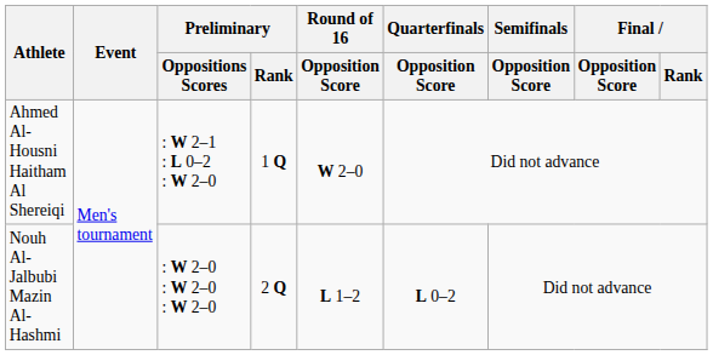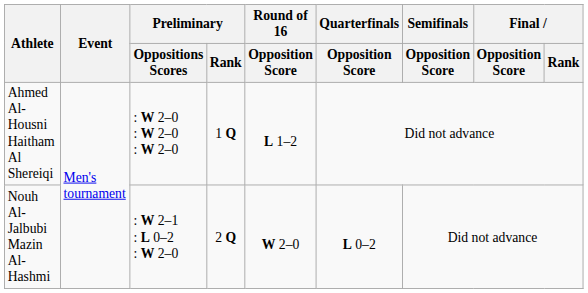Ahmed Al-Housni Haitham Al Shereiqi | Preliminary / Oppositions Scores: : W 2–1 : L 0–2 : W 2–0 -> : W 2–0 : W 2–0 : W 2–0
Ahmed Al-Housni Haitham Al Shereiqi | Round of 16 / Opposition Score: W 2–0 -> L 1–2
Nouh Al-Jalbubi Mazin Al-Hashmi | Preliminary / Oppositions Scores: : W 2–0 : W 2–0 : W 2–0 -> : W 2–1 : L 0–2 : W 2–0
Nouh Al-Jalbubi Mazin Al-Hashmi | Round of 16 / Opposition Score: L 1–2 -> W 2–0
